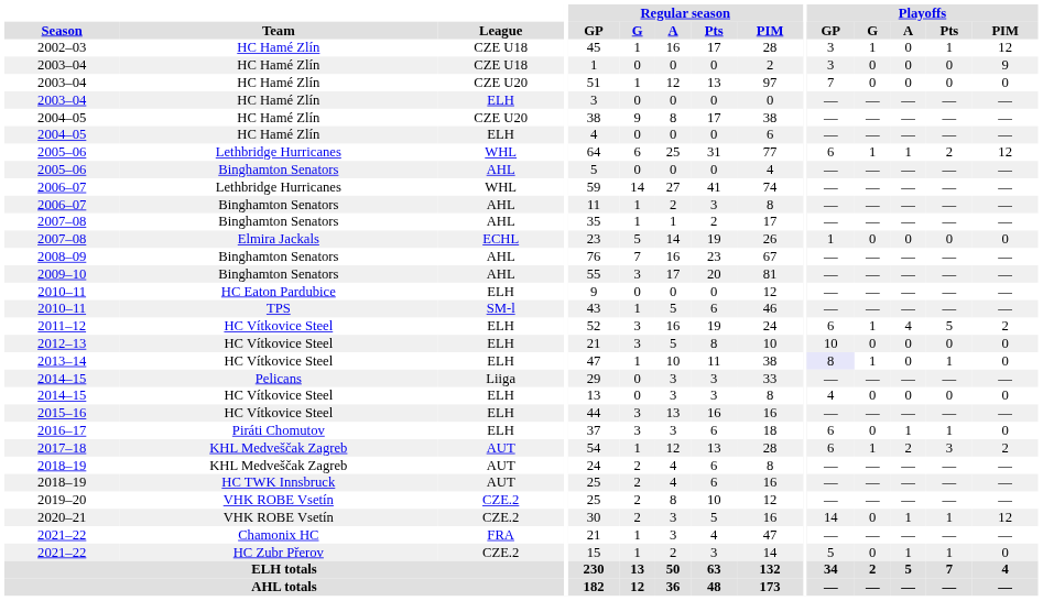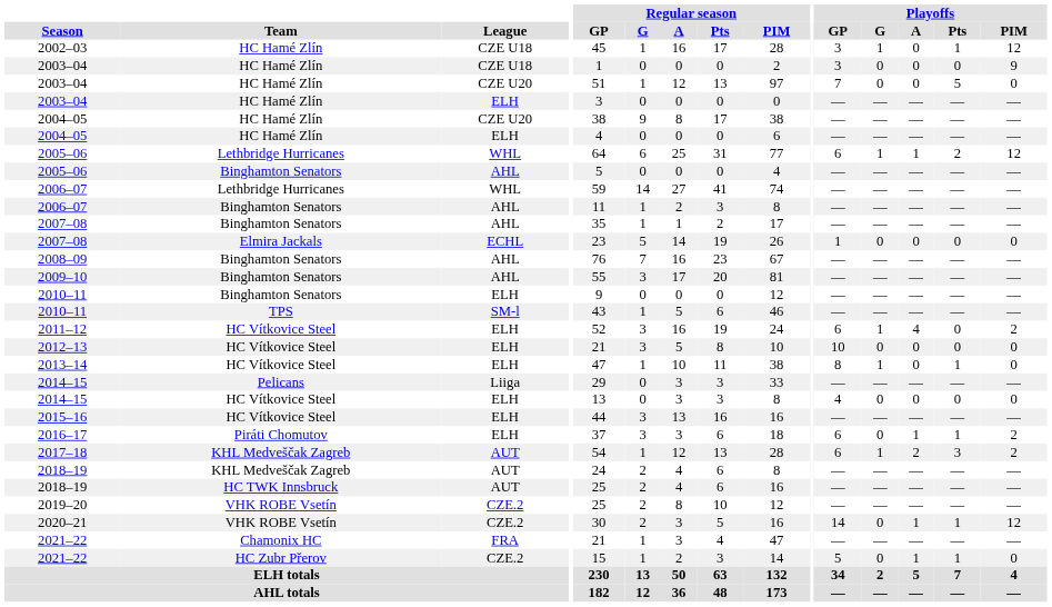2003–04 / CZE U20 | Playoffs / Pts: 0 -> 5
2010–11 / ELH | Team: HC Eaton Pardubice -> Binghamton Senators
2011–12 | Playoffs / Pts: 5 -> 0
2013–14 | Playoffs / GP: lavender background -> no background
2016–17 | Playoffs / PIM: 0 -> 2
